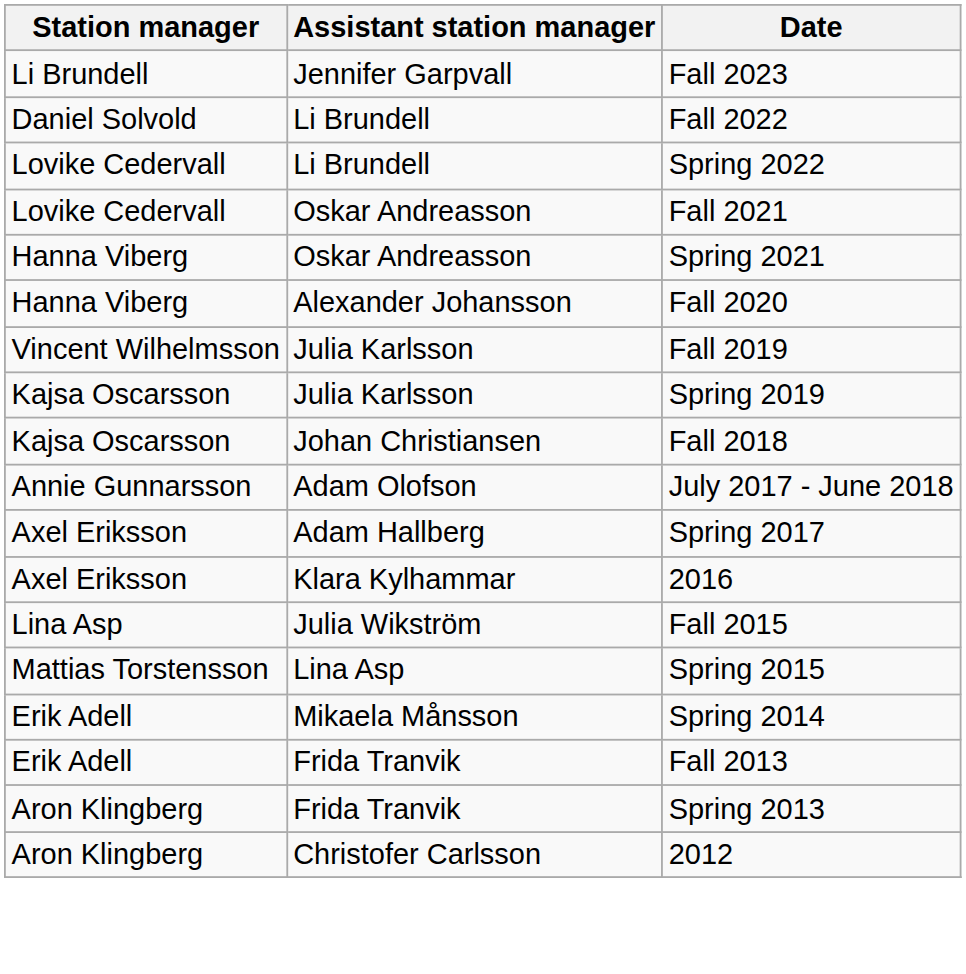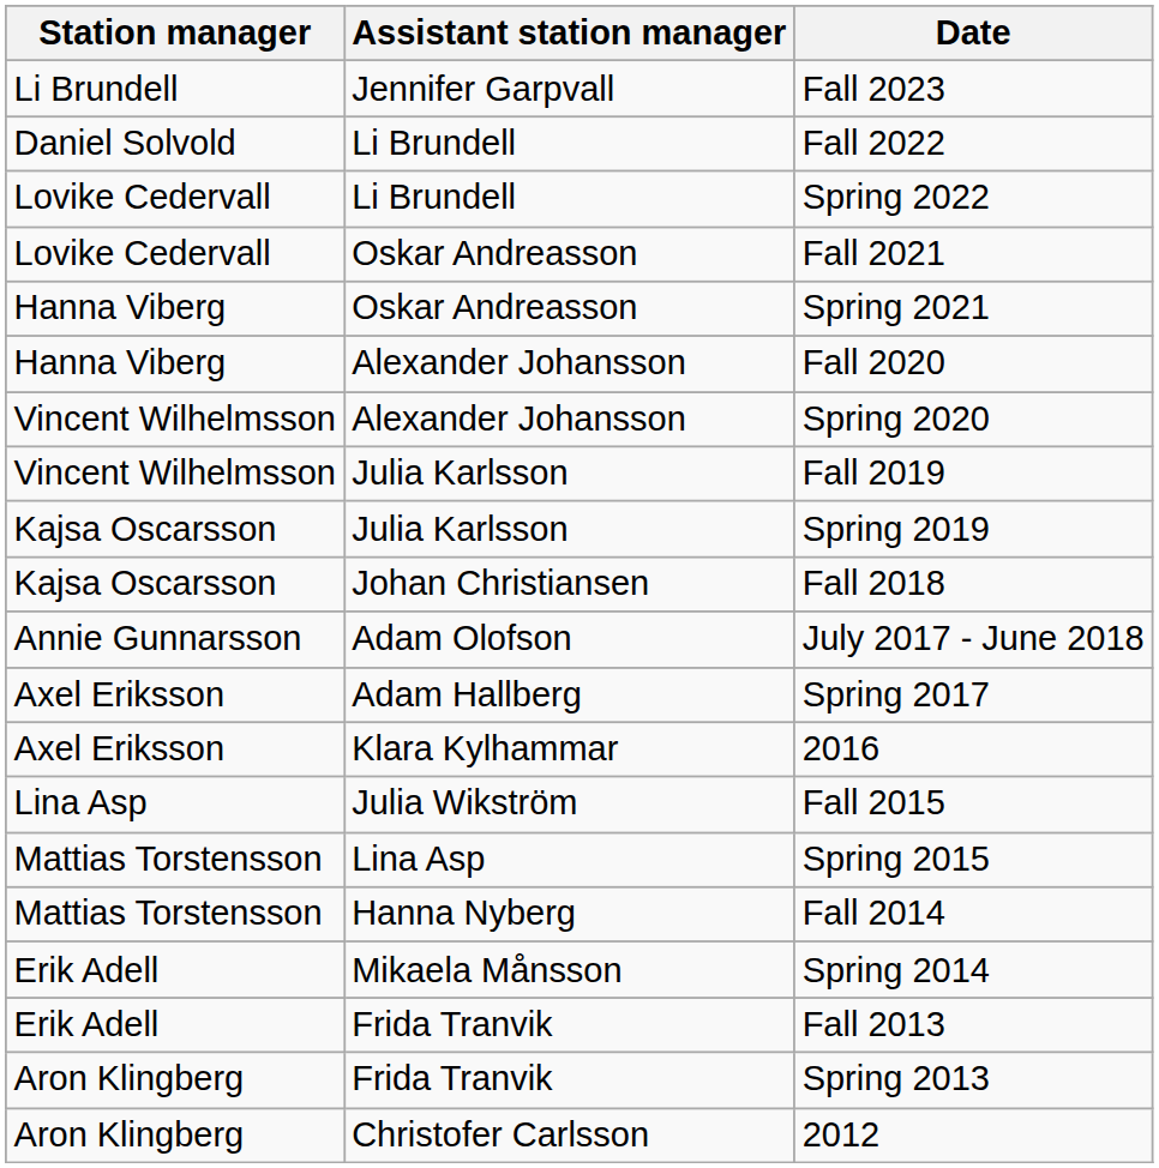+ row: Vincent Wilhelmsson | Alexander Johansson | Spring 2020
+ row: Mattias Torstensson | Hanna Nyberg | Fall 2014
